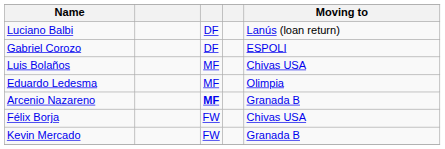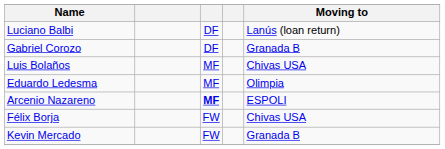Gabriel Corozo | Moving to: ESPOLI -> Granada B
Arcenio Nazareno | Moving to: Granada B -> ESPOLI
